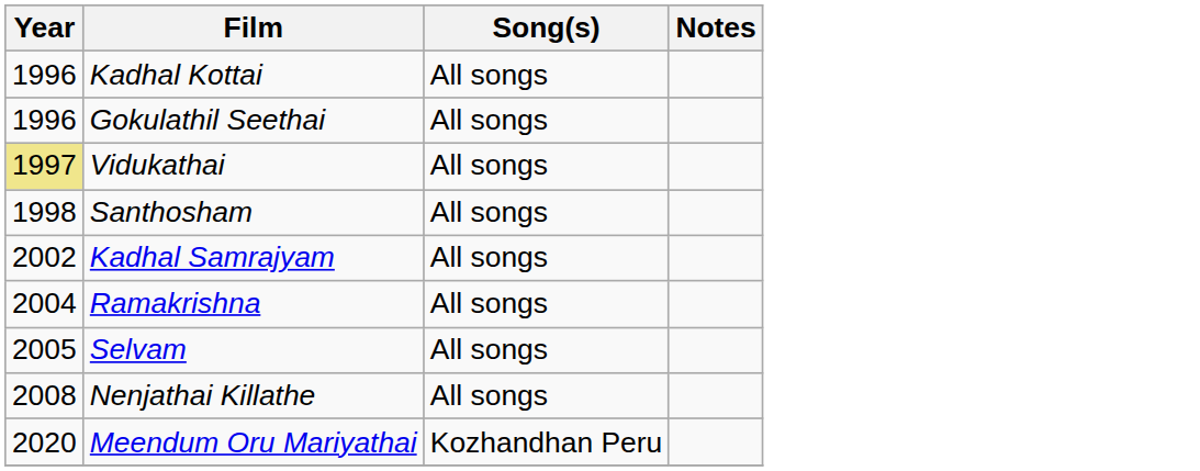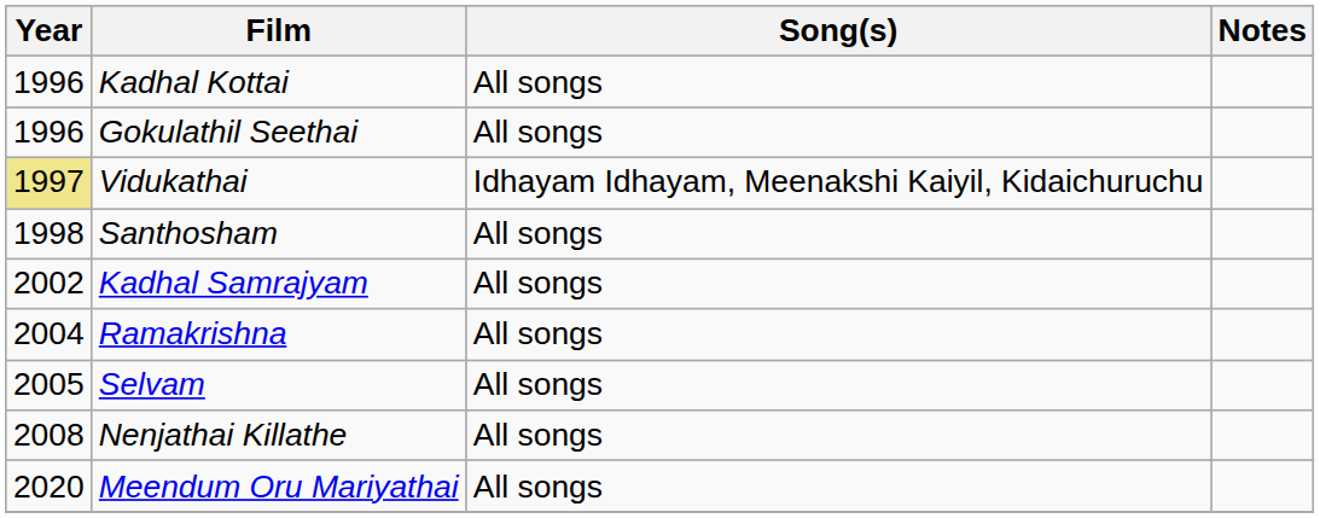Vidukathai | Song(s): All songs -> Idhayam Idhayam, Meenakshi Kaiyil, Kidaichuruchu
Meendum Oru Mariyathai | Song(s): Kozhandhan Peru -> All songs
